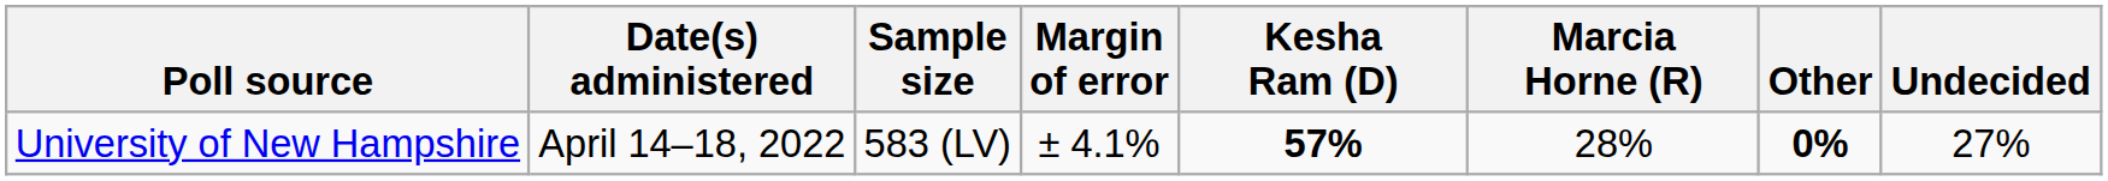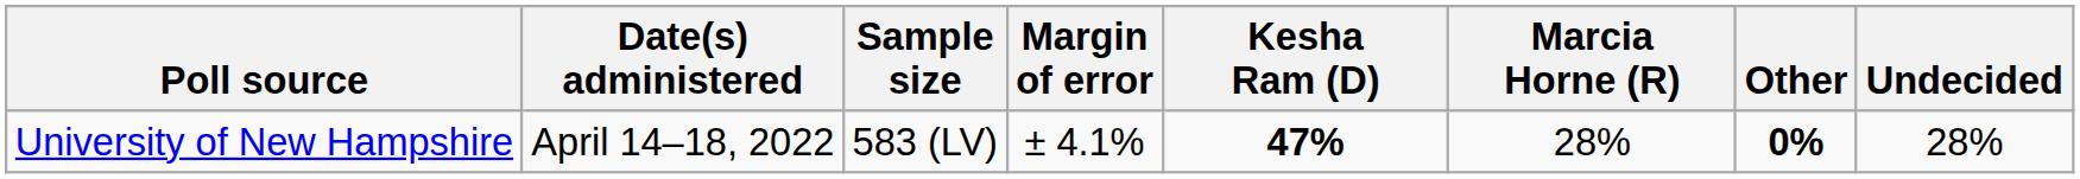University of New Hampshire | Kesha Ram (D): 57% -> 47%
University of New Hampshire | Undecided: 27% -> 28%
